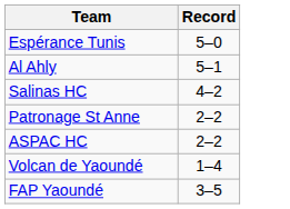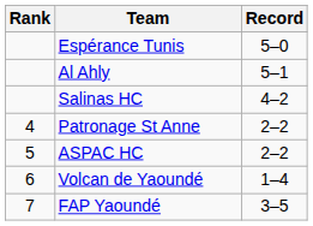+ column: Rank | 4 | 5 | 6 | 7
